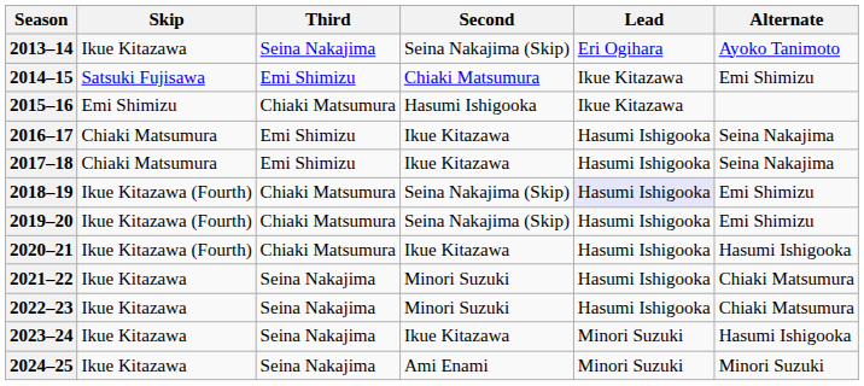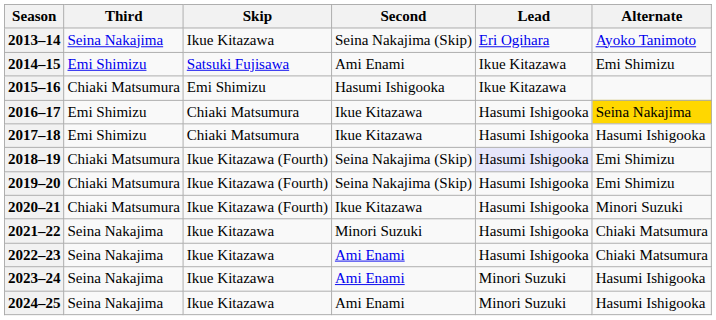columns swapped: Skip <-> Third
2014–15 | Second: Chiaki Matsumura -> Ami Enami
2016–17 | Alternate: no background -> gold background
2017–18 | Alternate: Seina Nakajima -> Hasumi Ishigooka
2020–21 | Alternate: Hasumi Ishigooka -> Minori Suzuki
2022–23 | Second: Minori Suzuki -> Ami Enami
2023–24 | Second: Ikue Kitazawa -> Ami Enami
2024–25 | Alternate: Minori Suzuki -> Hasumi Ishigooka
